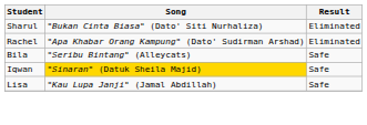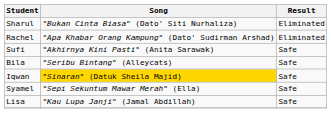+ row: Sufi | "Akhirnya Kini Pasti" (Anita Sarawak) | Safe
+ row: Syamel | "Sepi Sekuntum Mawar Merah" (Ella) | Safe
